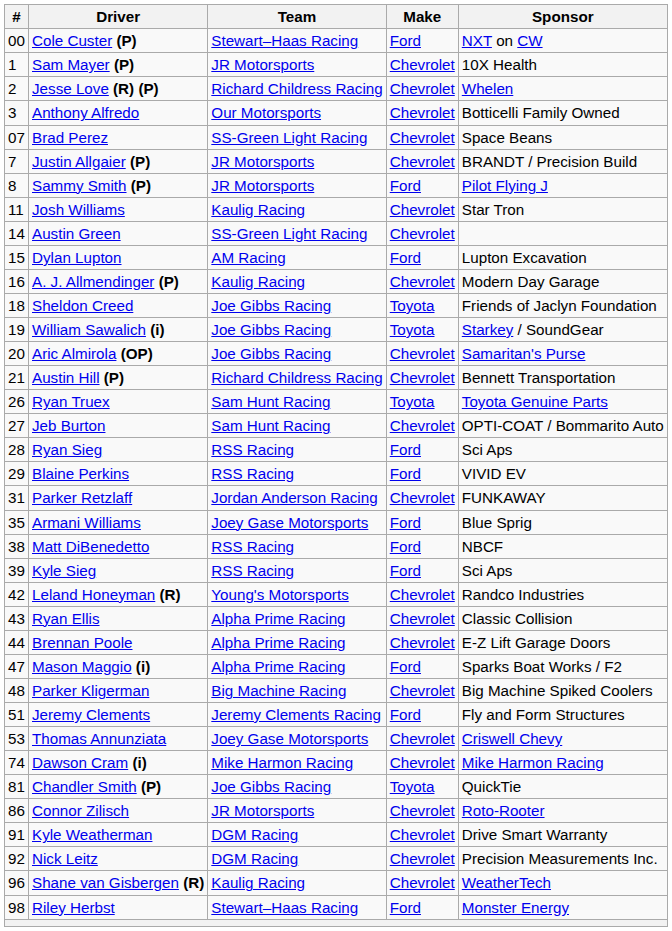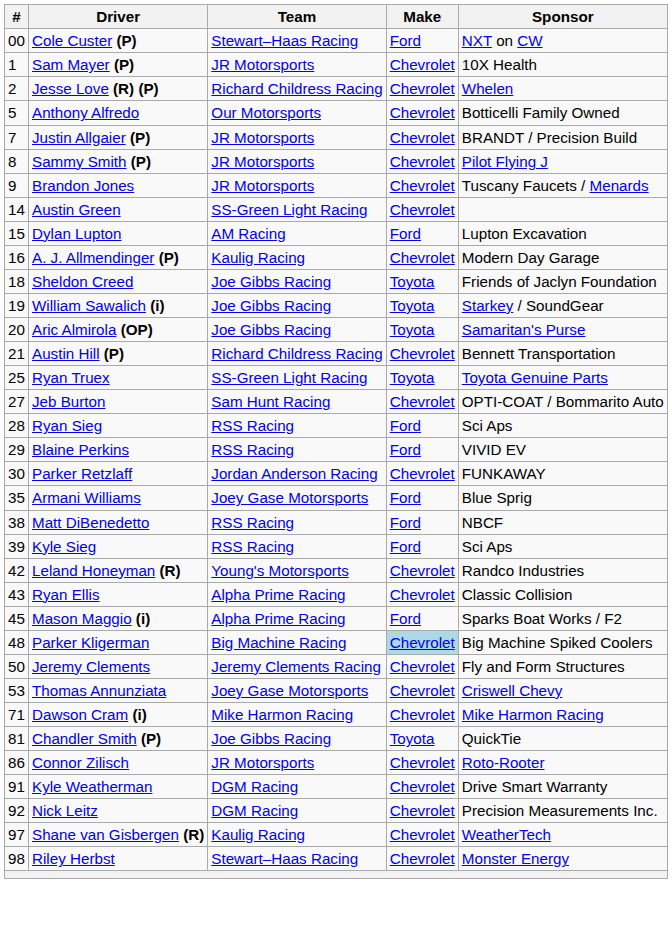Anthony Alfredo | #: 3 -> 5
- row: 07 | Brad Perez | SS-Green Light Racing | Chevrolet | Space Beans
Sammy Smith (P) | Make: Ford -> Chevrolet
+ row: 9 | Brandon Jones | JR Motorsports | Chevrolet | Tuscany Faucets / Menards
- row: 11 | Josh Williams | Kaulig Racing | Chevrolet | Star Tron
Aric Almirola (OP) | Make: Chevrolet -> Toyota
Ryan Truex | #: 26 -> 25
Ryan Truex | Team: Sam Hunt Racing -> SS-Green Light Racing
Parker Retzlaff | #: 31 -> 30
- row: 44 | Brennan Poole | Alpha Prime Racing | Chevrolet | E-Z Lift Garage Doors
Mason Maggio (i) | #: 47 -> 45
Parker Kligerman | Make: no background -> lightblue background
Jeremy Clements | #: 51 -> 50
Jeremy Clements | Make: Ford -> Chevrolet
Dawson Cram (i) | #: 74 -> 71
Shane van Gisbergen (R) | #: 96 -> 97
Riley Herbst | Make: Ford -> Chevrolet
